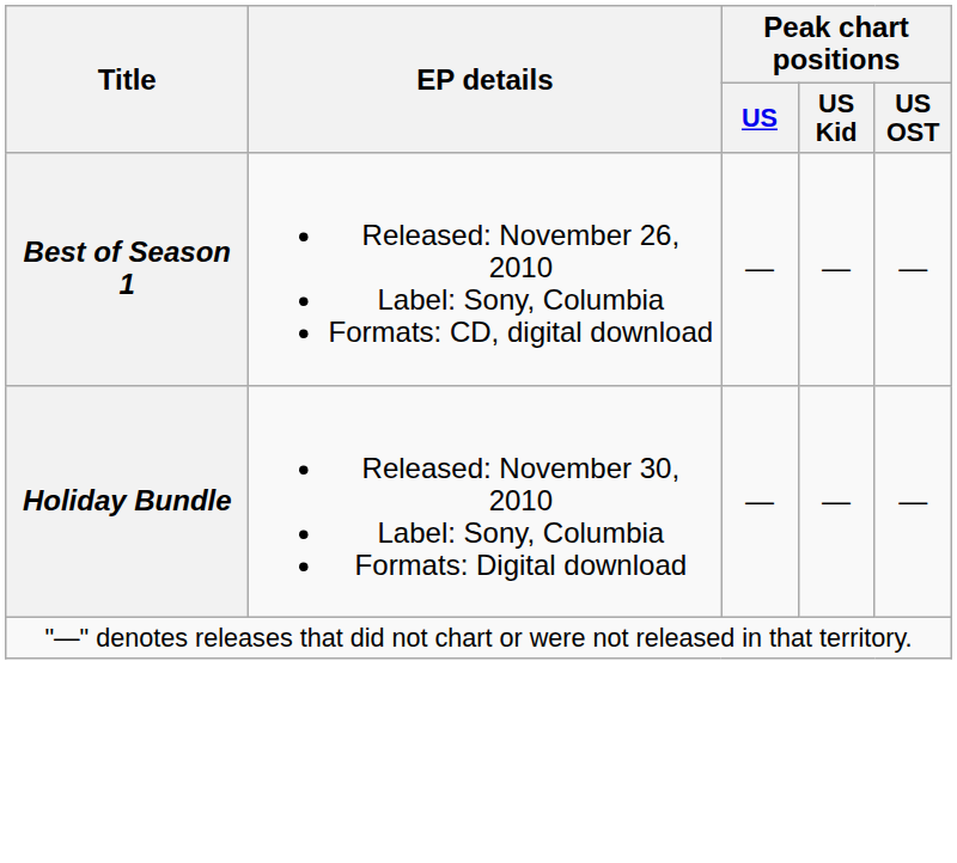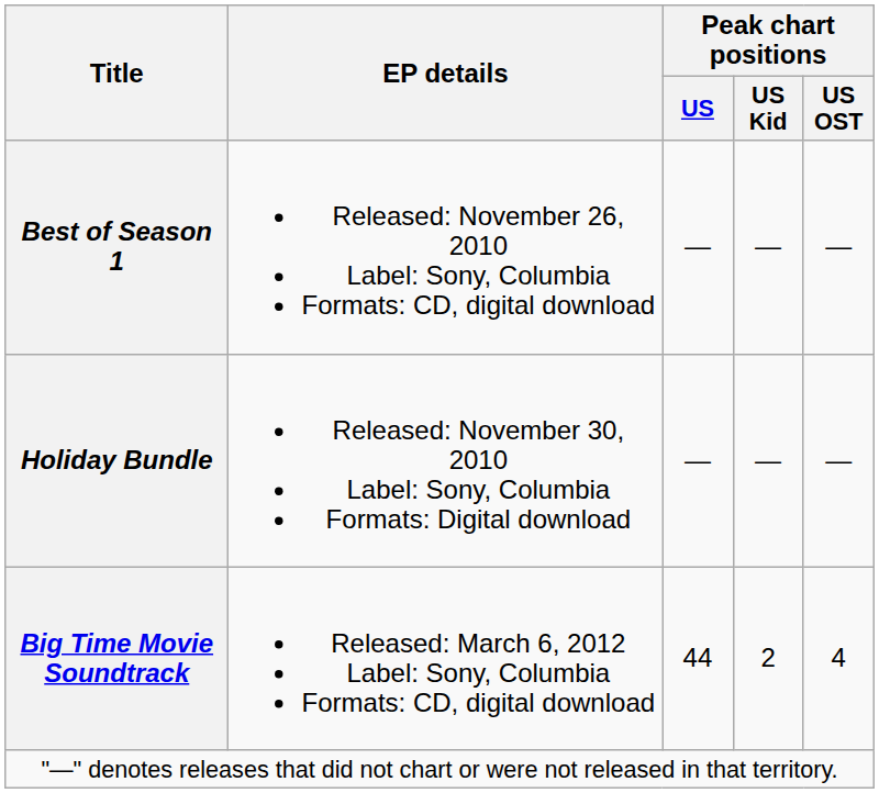+ row: Big Time Movie Soundtrack | Released: March 6, 2012 Label: Sony, Columbia Formats: CD, digital download | 44 | 2 | 4
